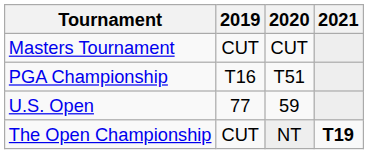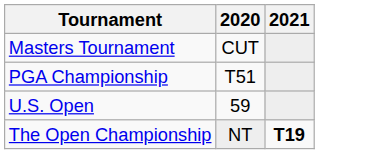- column: 2019 | CUT | T16 | 77 | CUT
